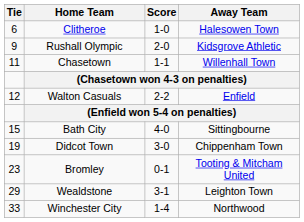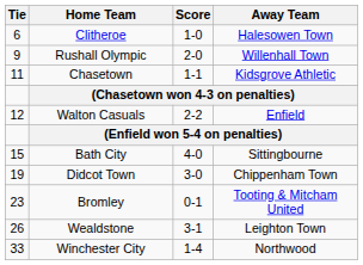Rushall Olympic | Away Team: Kidsgrove Athletic -> Willenhall Town
Chasetown | Away Team: Willenhall Town -> Kidsgrove Athletic
Wealdstone | Tie: 29 -> 26
